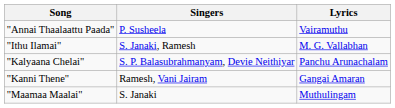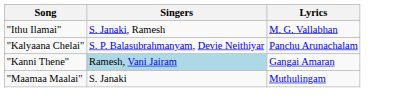- row: "Annai Thaalaattu Paada" | P. Susheela | Vairamuthu
"Kanni Thene" | Singers: no background -> lightblue background
